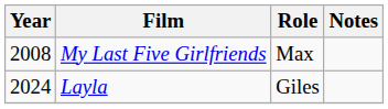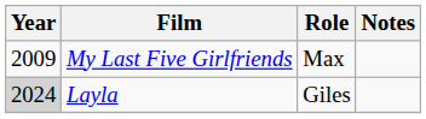My Last Five Girlfriends | Year: 2008 -> 2009
Layla | Year: no background -> lightgrey background
